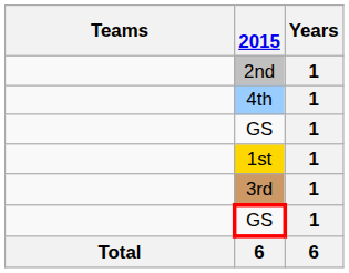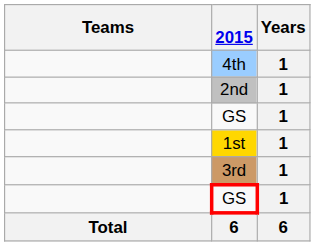rows swapped: 4th <-> 2nd
